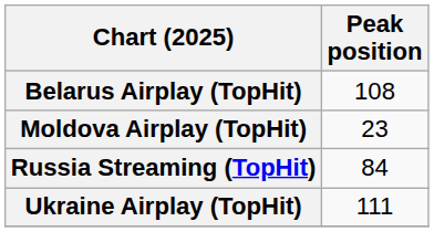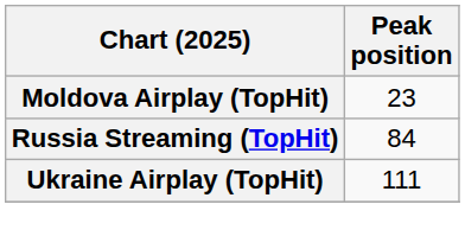- row: Belarus Airplay (TopHit) | 108
